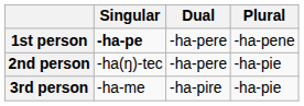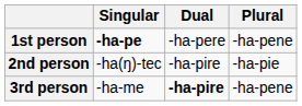2nd person | Dual: -ha-pere -> -ha-pire
3rd person | Dual: normal -> bold
3rd person | Plural: -ha-pie -> -ha-pene
